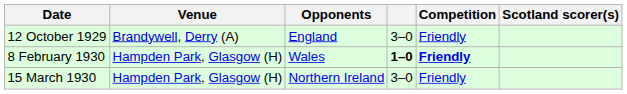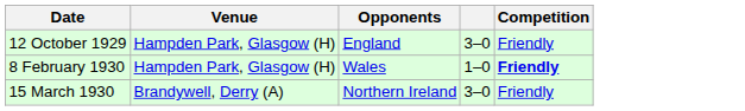- column: Scotland scorer(s)
12 October 1929 | Venue: Brandywell, Derry (A) -> Hampden Park, Glasgow (H)
8 February 1930 | column 4: bold -> normal
15 March 1930 | Venue: Hampden Park, Glasgow (H) -> Brandywell, Derry (A)
